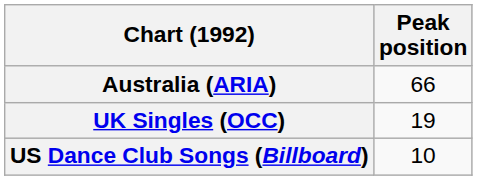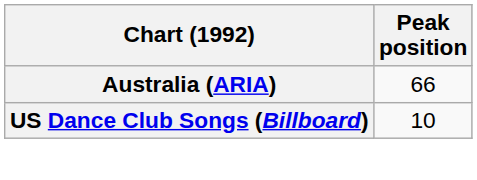- row: UK Singles (OCC) | 19
